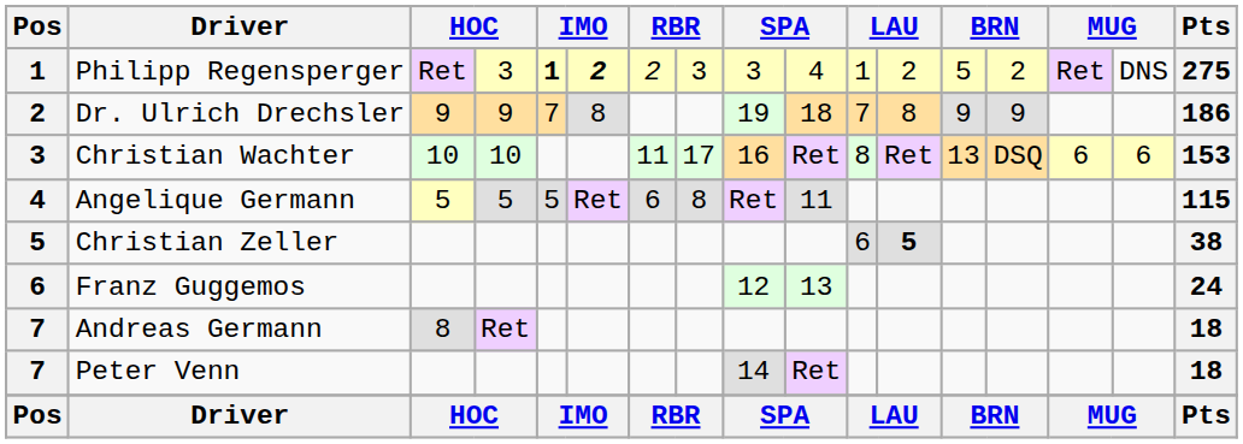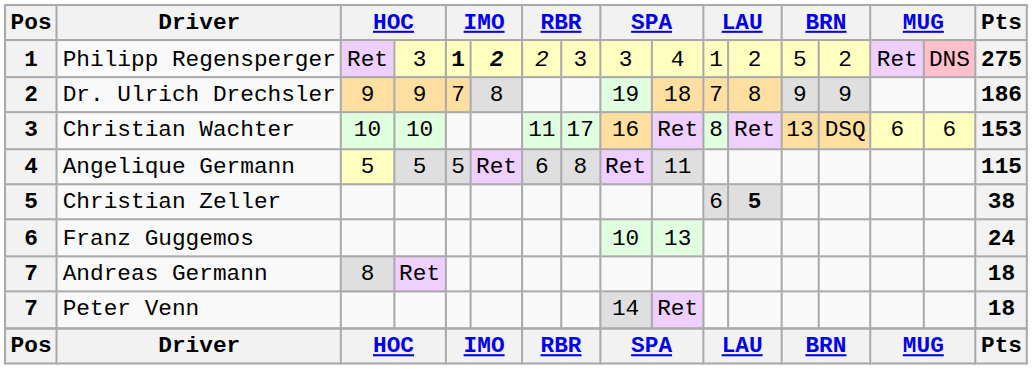Philipp Regensperger | column 16: no background -> pink background
Franz Guggemos | column 9: 12 -> 10
